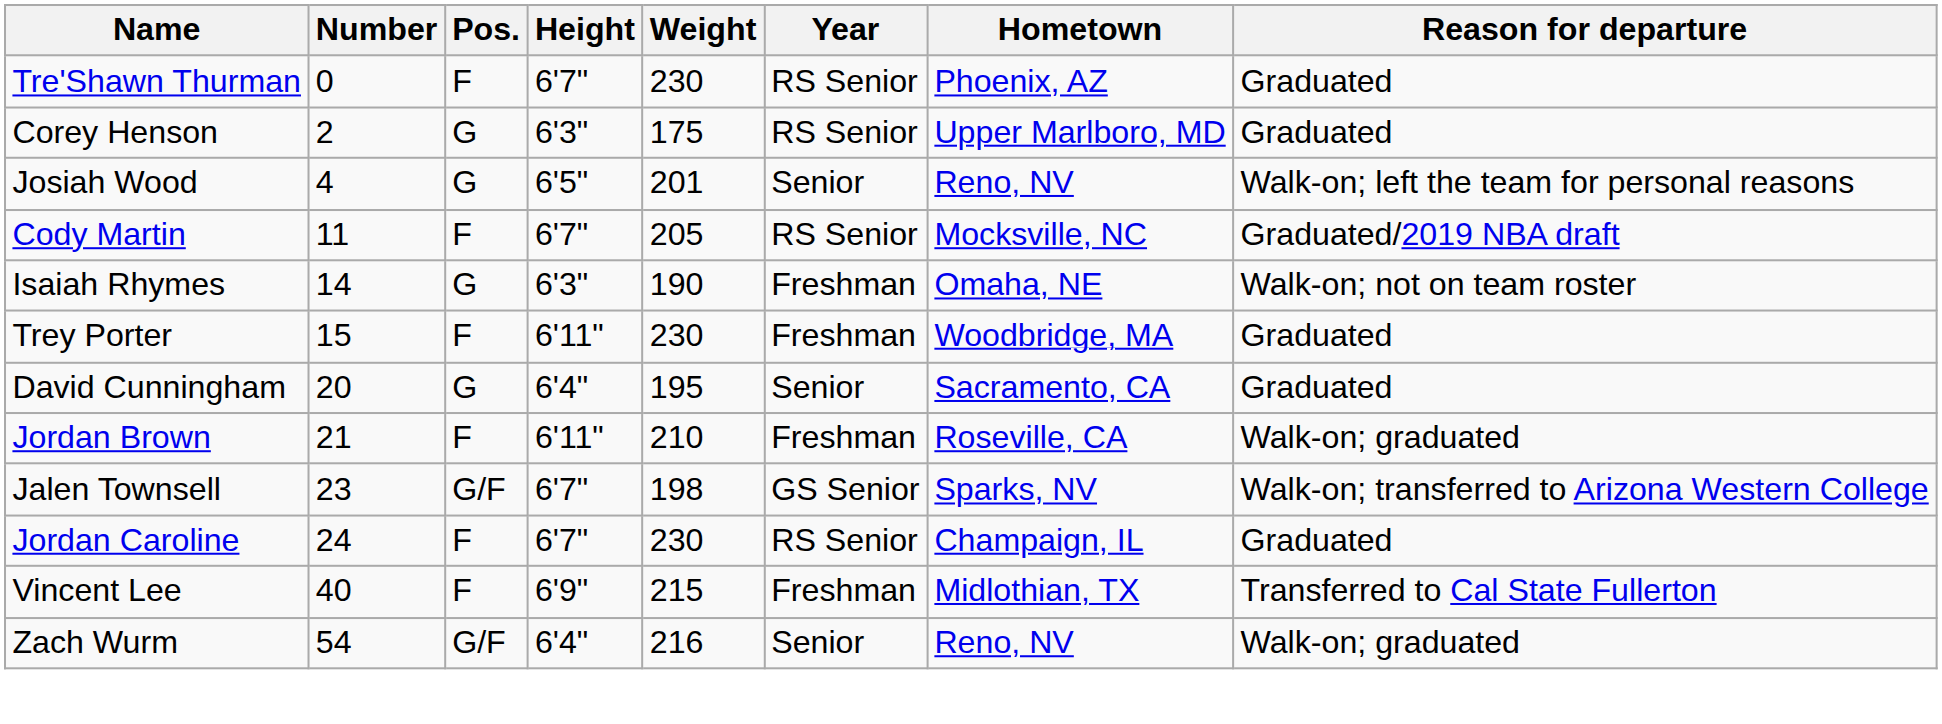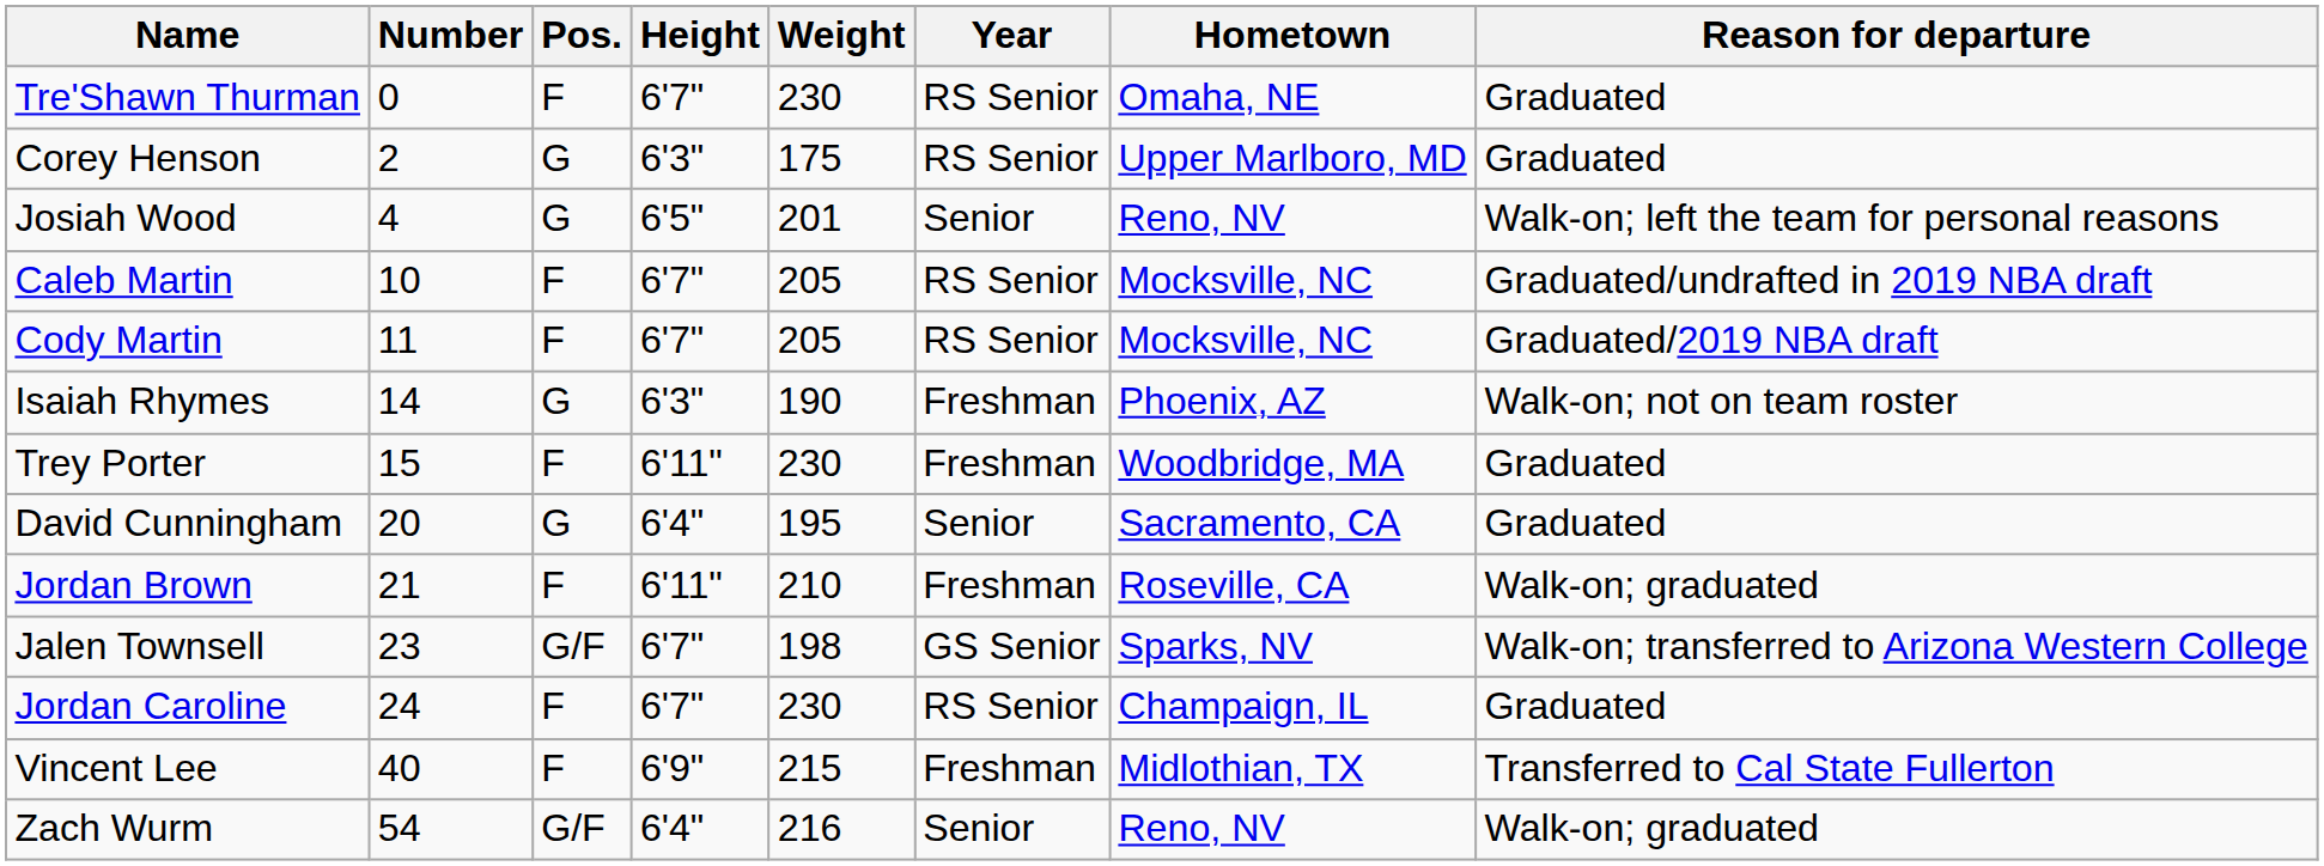Tre'Shawn Thurman | Hometown: Phoenix, AZ -> Omaha, NE
+ row: Caleb Martin | 10 | F | 6'7" | 205 | RS Senior | Mocksville, NC | Graduated/undrafted in 2019 NBA draft
Isaiah Rhymes | Hometown: Omaha, NE -> Phoenix, AZ
